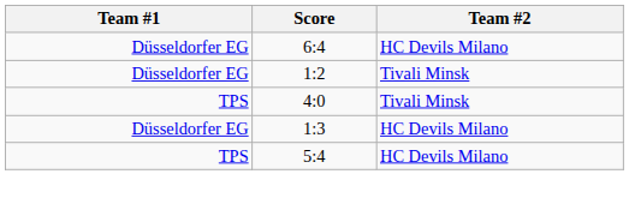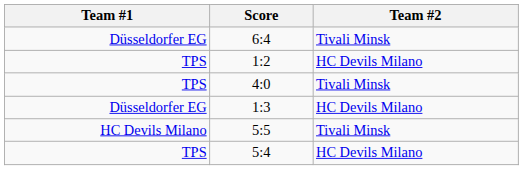6:4 | Team #2: HC Devils Milano -> Tivali Minsk
1:2 | Team #1: Düsseldorfer EG -> TPS
1:2 | Team #2: Tivali Minsk -> HC Devils Milano
+ row: HC Devils Milano | 5:5 | Tivali Minsk
